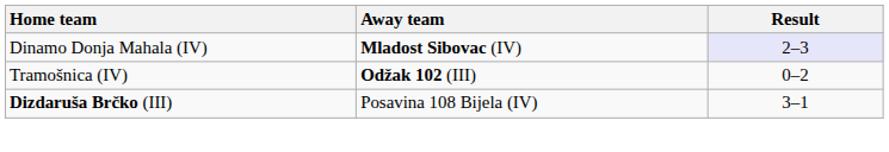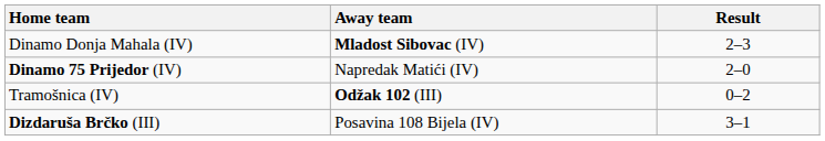Dinamo Donja Mahala (IV) | Result: lavender background -> no background
+ row: Dinamo 75 Prijedor (IV) | Napredak Matići (IV) | 2–0
